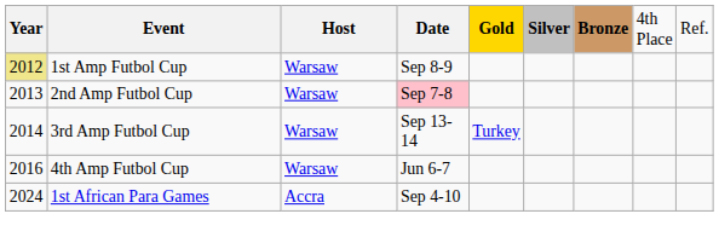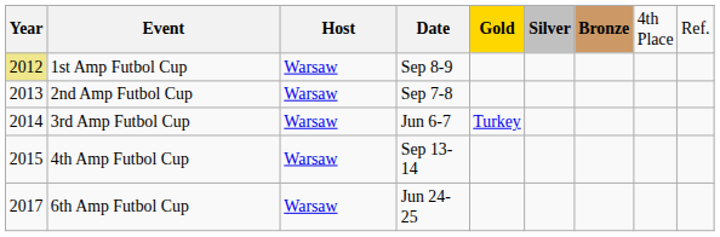2nd Amp Futbol Cup | column 4: pink background -> no background
3rd Amp Futbol Cup | column 4: Sep 13-14 -> Jun 6-7
4th Amp Futbol Cup | column 1: 2016 -> 2015
4th Amp Futbol Cup | column 4: Jun 6-7 -> Sep 13-14
+ row: 2017 | 6th Amp Futbol Cup | Warsaw | Jun 24-25
- row: 2024 | 1st African Para Games | Accra | Sep 4-10
